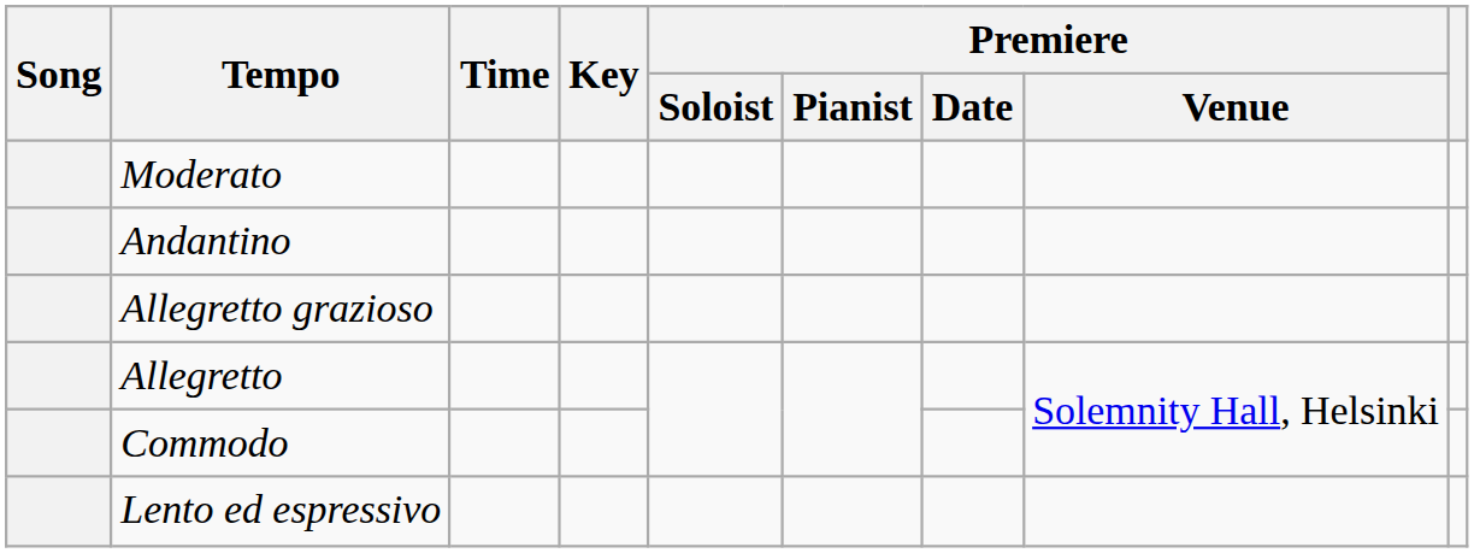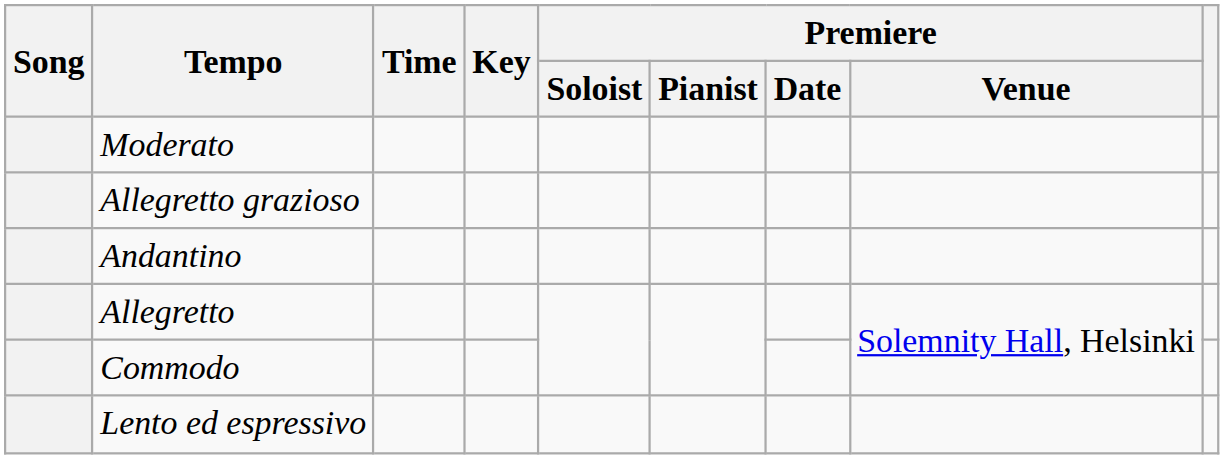rows swapped: Andantino <-> Allegretto grazioso
